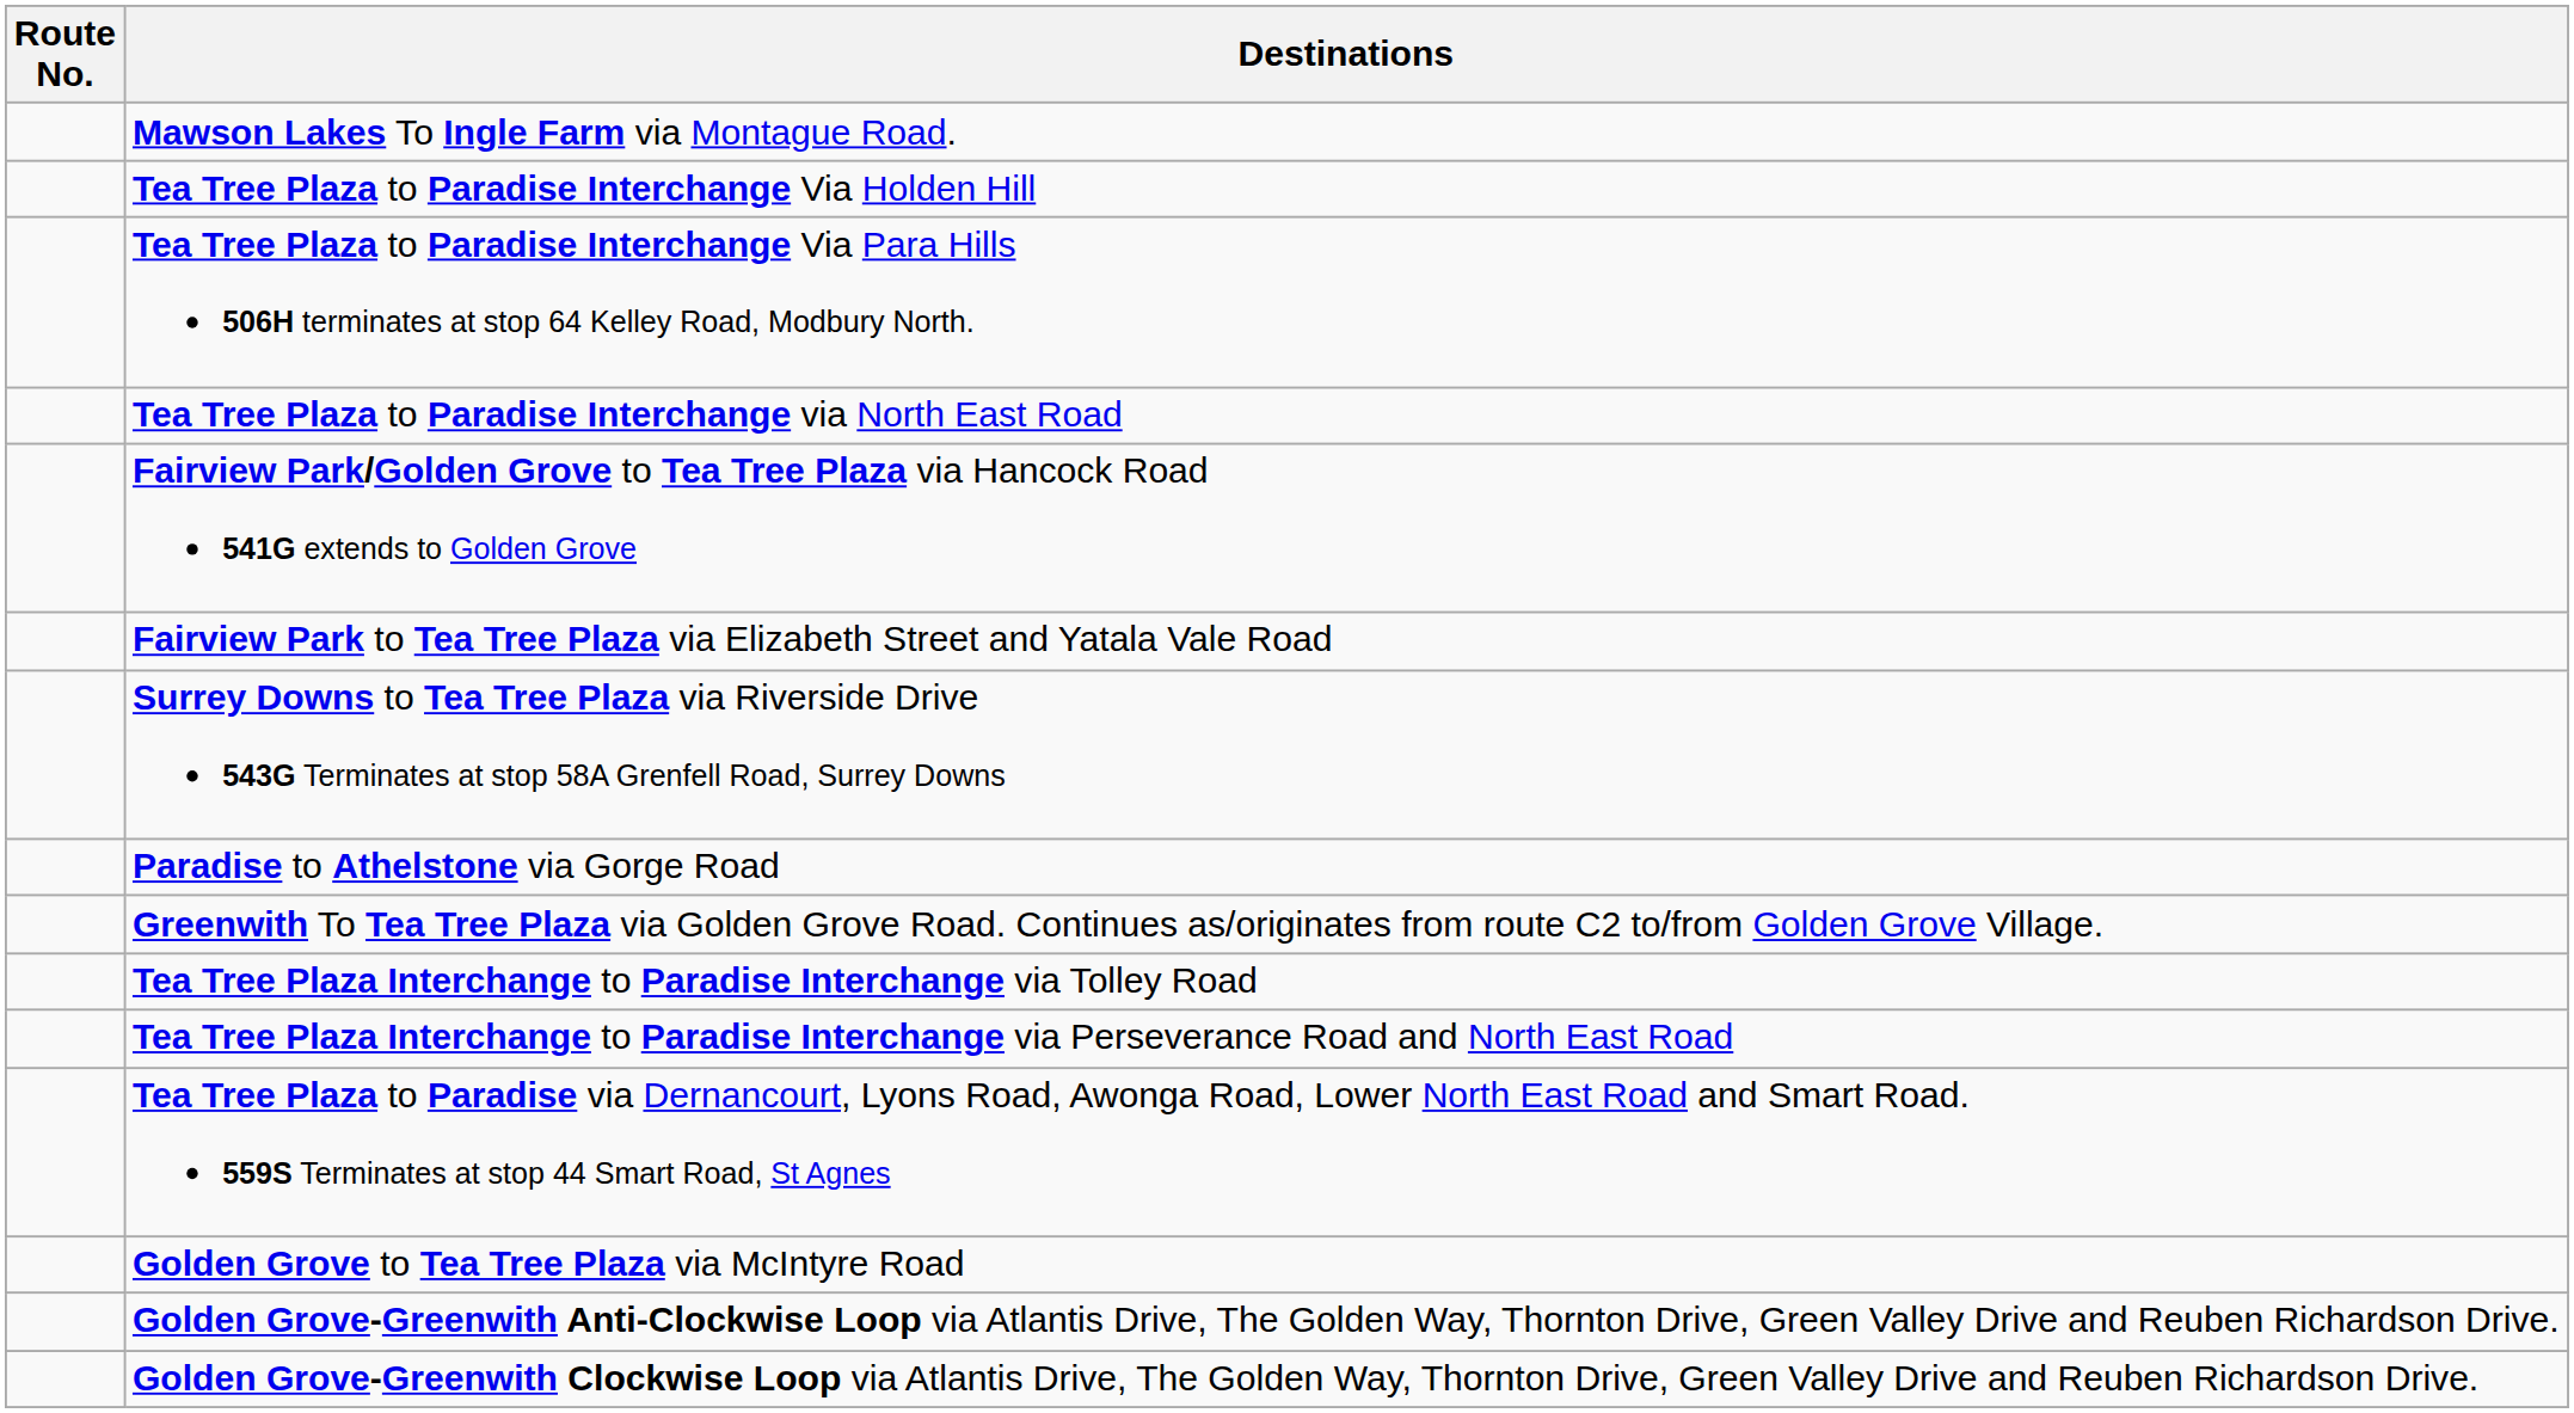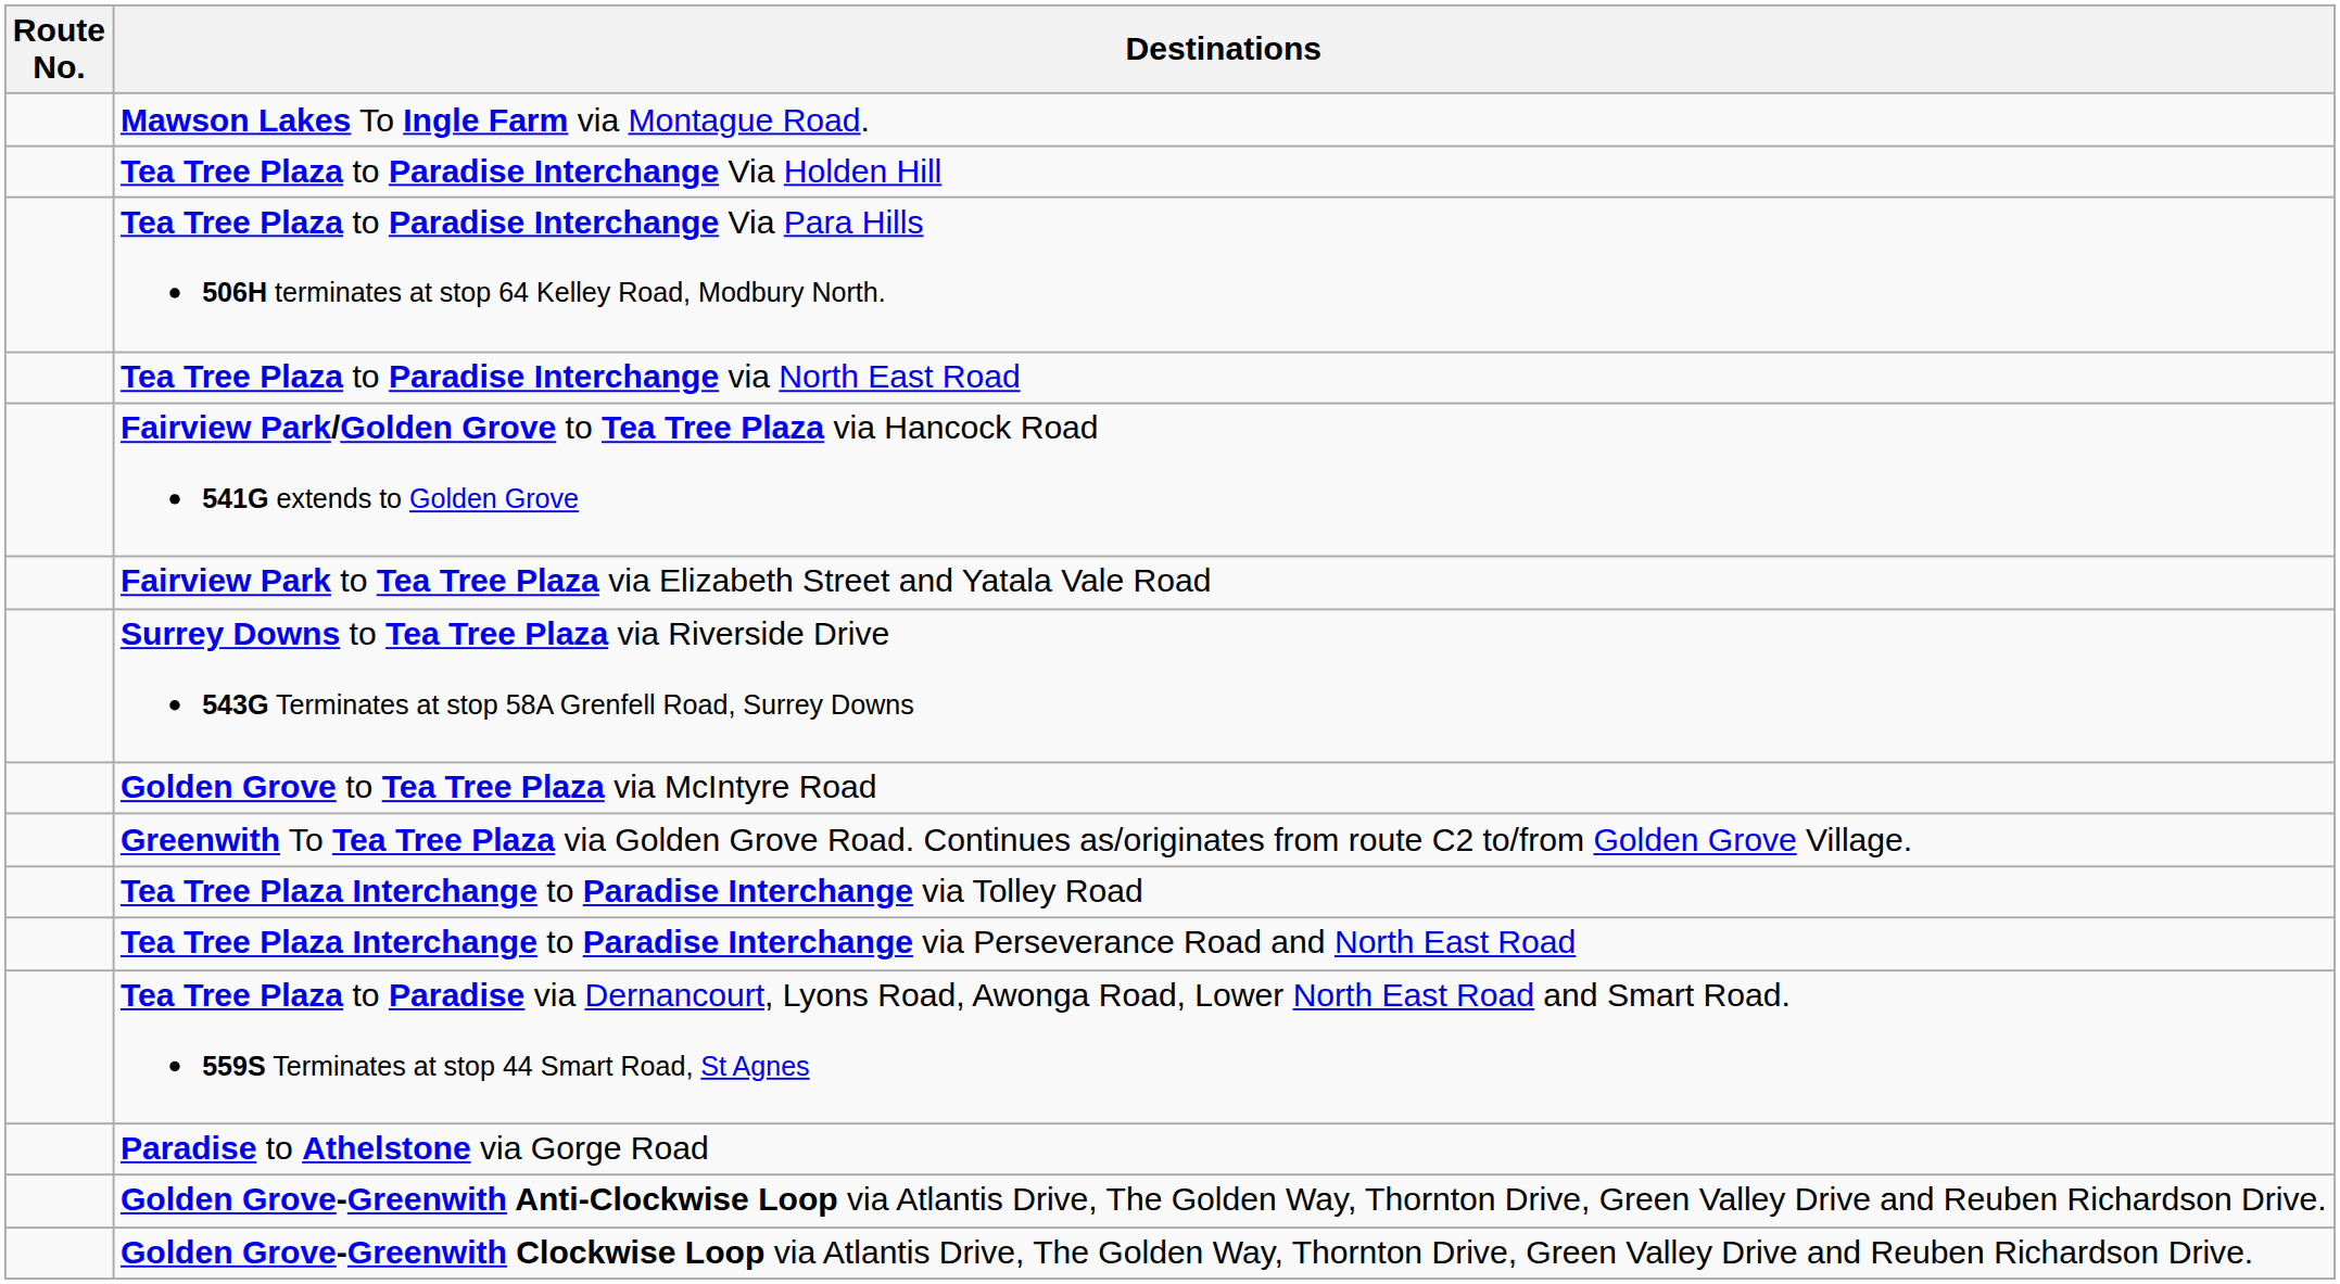rows swapped: Golden Grove to Tea Tree Plaza via McIntyre Road <-> Paradise to Athelstone via Gorge Road
